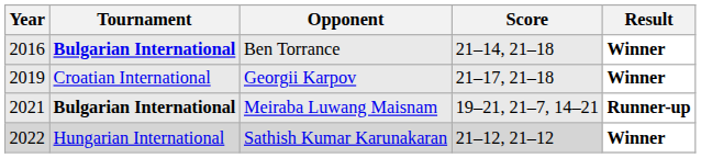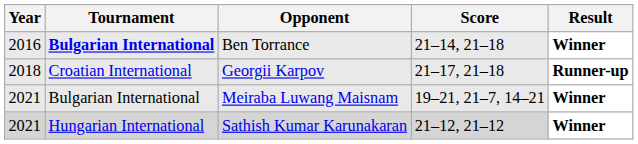Georgii Karpov | Year: 2019 -> 2018
Georgii Karpov | Result: Winner -> Runner-up
Meiraba Luwang Maisnam | Tournament: bold -> normal
Meiraba Luwang Maisnam | Result: Runner-up -> Winner
Sathish Kumar Karunakaran | Year: 2022 -> 2021
